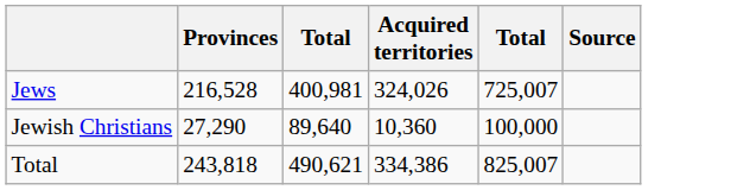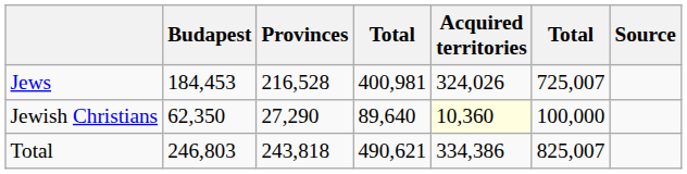+ column: Budapest | 184,453 | 62,350 | 246,803
Jewish Christians | Acquired territories: no background -> lightyellow background
